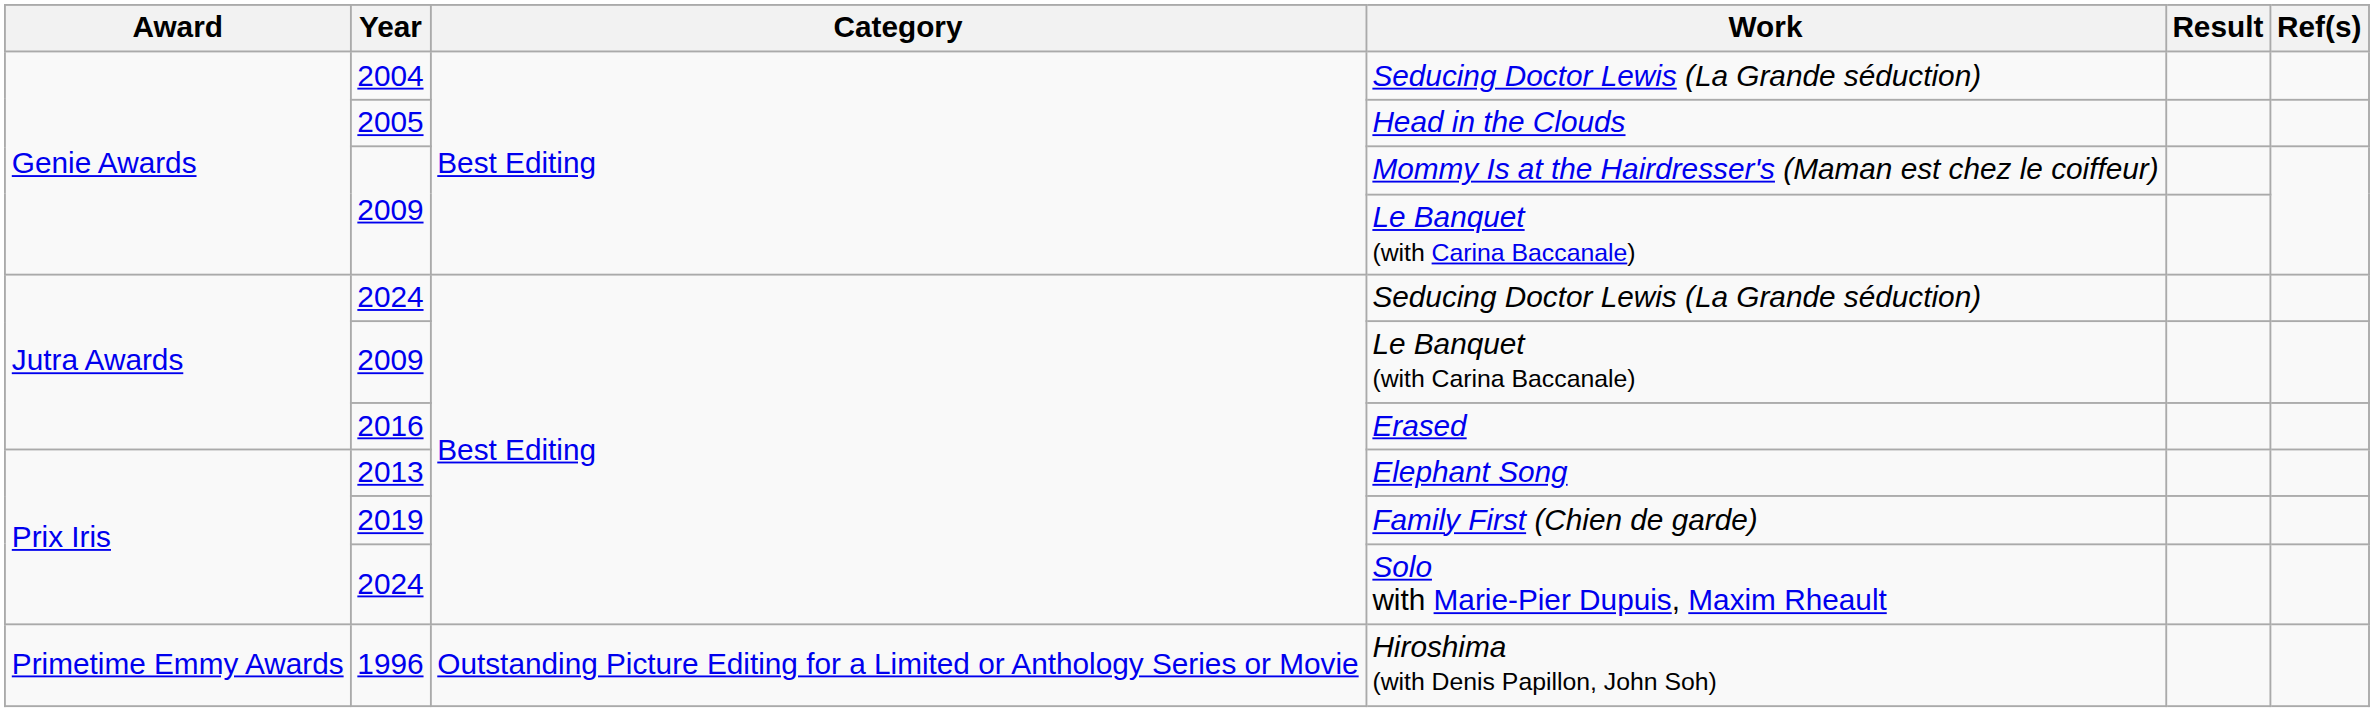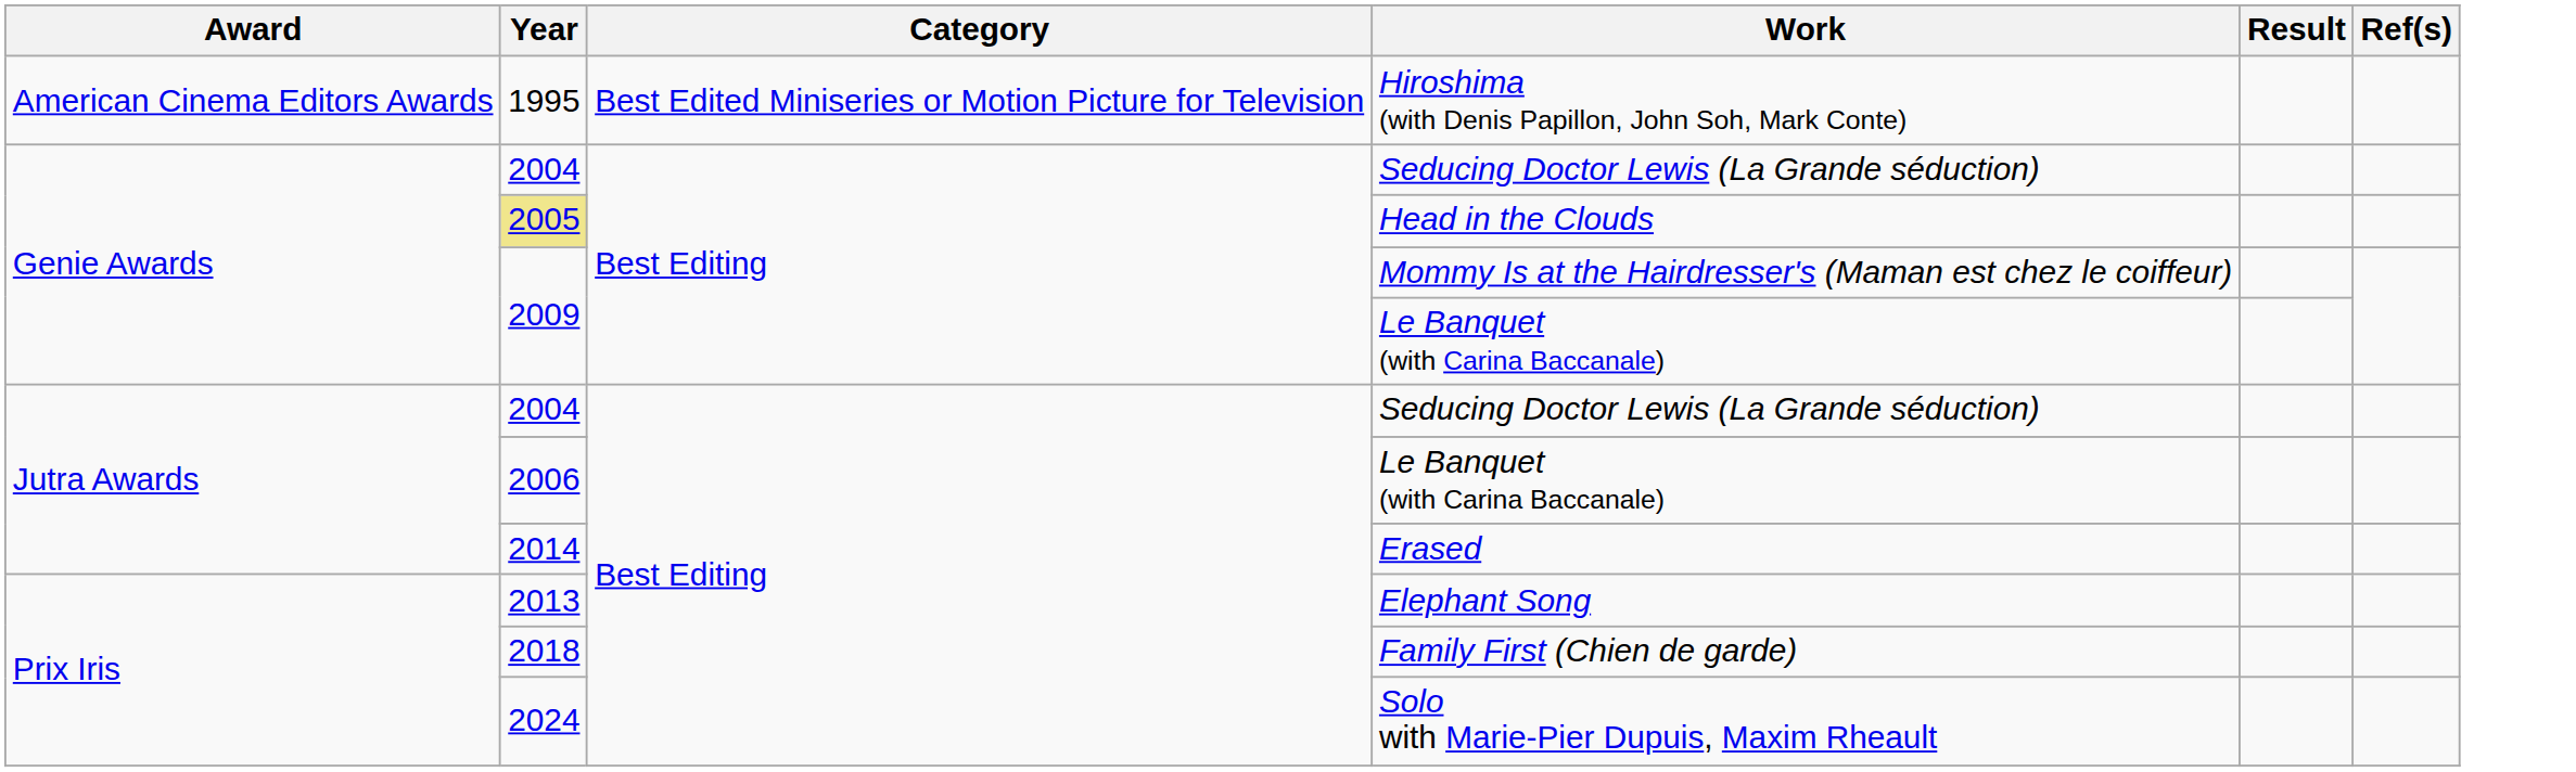+ row: American Cinema Editors Awards | 1995 | Best Edited Miniseries or Motion Picture for Television | Hiroshima (with Denis Papillon, John Soh, Mark Conte)
Head in the Clouds | Year: no background -> khaki background
Jutra Awards / Seducing Doctor Lewis (La Grande séduction) | Year: 2024 -> 2004
Jutra Awards / Le Banquet (with Carina Baccanale) | Year: 2009 -> 2006
Erased | Year: 2016 -> 2014
Family First (Chien de garde) | Year: 2019 -> 2018
- row: Primetime Emmy Awards | 1996 | Outstanding Picture Editing for a Limited or Anthology Series or Movie | Hiroshima (with Denis Papillon, John Soh)
